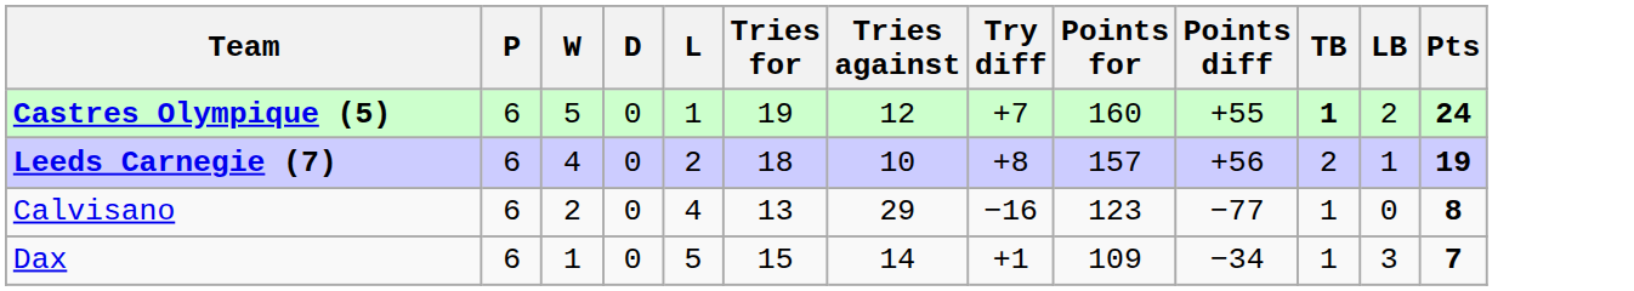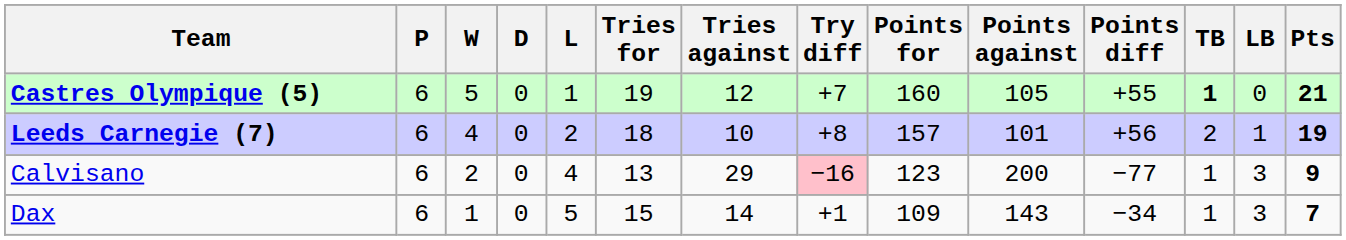+ column: Points against | 105 | 101 | 200 | 143
Castres Olympique (5) | LB: 2 -> 0
Castres Olympique (5) | Pts: 24 -> 21
Calvisano | Try diff: no background -> pink background
Calvisano | LB: 0 -> 3
Calvisano | Pts: 8 -> 9
